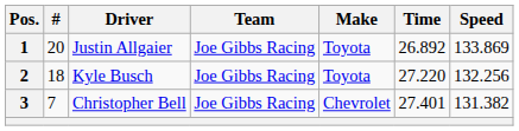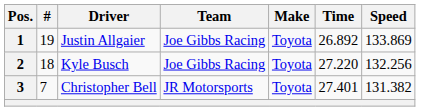1 | #: 20 -> 19
3 | Team: Joe Gibbs Racing -> JR Motorsports
3 | Make: Chevrolet -> Toyota
